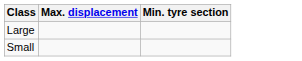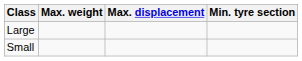+ column: Max. weight
